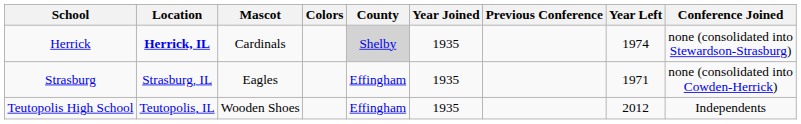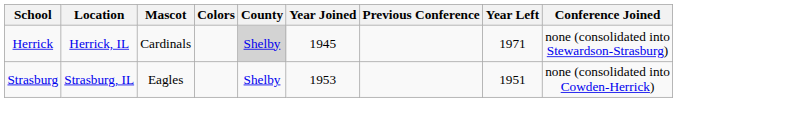Herrick | Location: bold -> normal
Herrick | Year Joined: 1935 -> 1945
Herrick | Year Left: 1974 -> 1971
Strasburg | County: Effingham -> Shelby
Strasburg | Year Joined: 1935 -> 1953
Strasburg | Year Left: 1971 -> 1951
- row: Teutopolis High School | Teutopolis, IL | Wooden Shoes | Effingham | 1935 | 2012 | Independents
